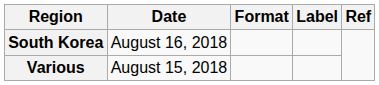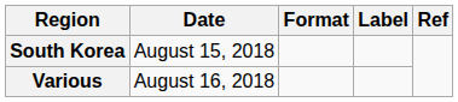South Korea | Date: August 16, 2018 -> August 15, 2018
Various | Date: August 15, 2018 -> August 16, 2018
